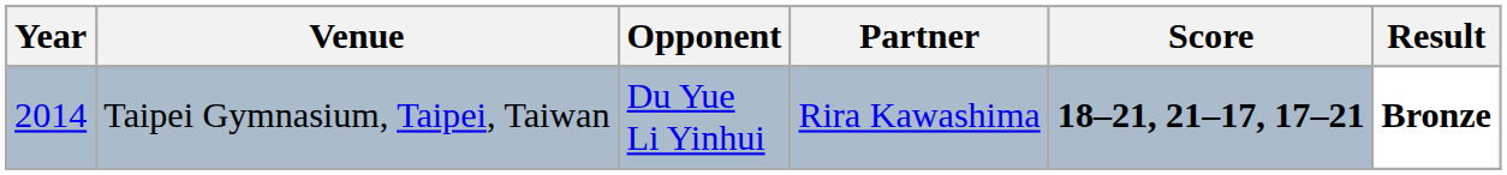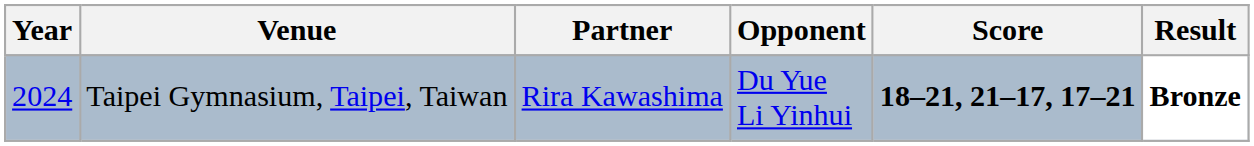columns swapped: Partner <-> Opponent
Taipei Gymnasium, Taipei, Taiwan | Year: 2014 -> 2024
